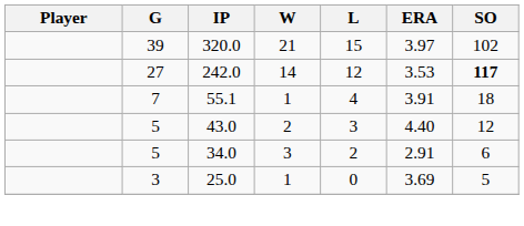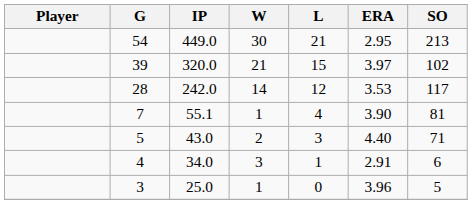+ row: 54 | 449.0 | 30 | 21 | 2.95 | 213
242.0 | G: 27 -> 28
242.0 | SO: bold -> normal
55.1 | ERA: 3.91 -> 3.90
55.1 | SO: 18 -> 81
43.0 | SO: 12 -> 71
34.0 | G: 5 -> 4
34.0 | L: 2 -> 1
25.0 | ERA: 3.69 -> 3.96
